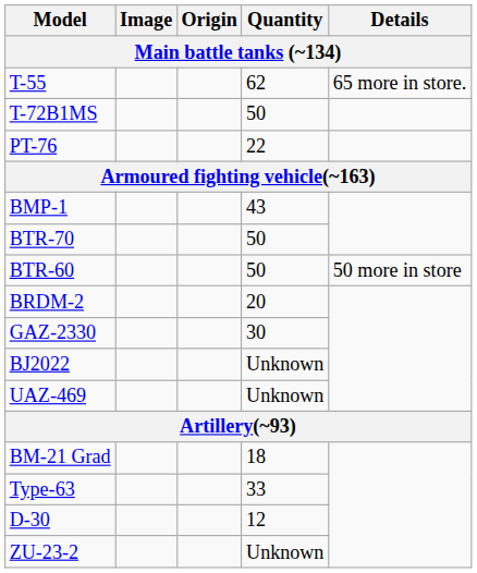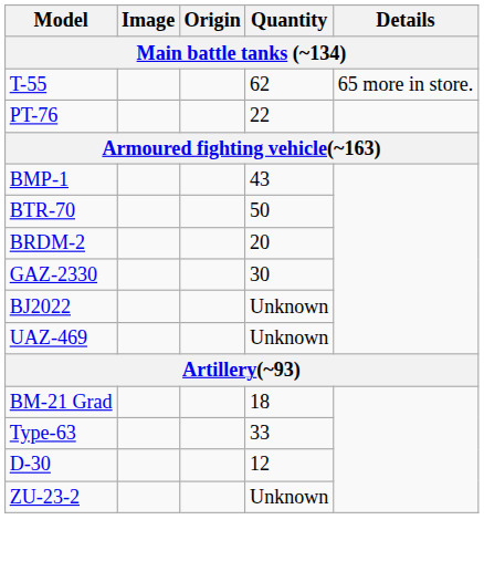- row: T-72B1MS | 50
- row: BTR-60 | 50 | 50 more in store
